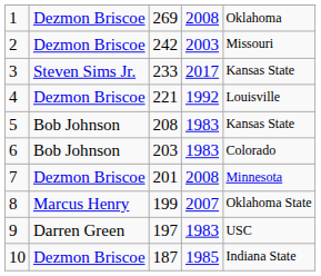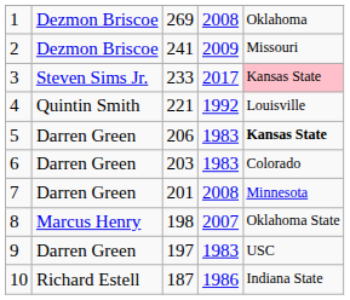2 | column 3: 242 -> 241
2 | column 4: 2003 -> 2009
3 | column 5: no background -> pink background
4 | column 2: Dezmon Briscoe -> Quintin Smith
5 | column 2: Bob Johnson -> Darren Green
5 | column 3: 208 -> 206
5 | column 5: normal -> bold
6 | column 2: Bob Johnson -> Darren Green
7 | column 2: Dezmon Briscoe -> Darren Green
8 | column 3: 199 -> 198
10 | column 2: Dezmon Briscoe -> Richard Estell
10 | column 4: 1985 -> 1986
